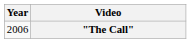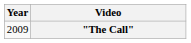"The Call" | Year: 2006 -> 2009
